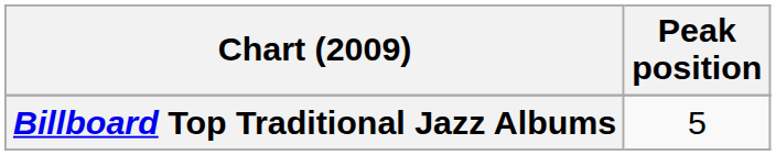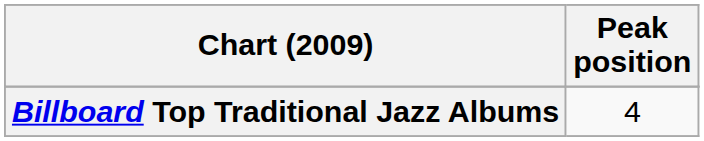Billboard Top Traditional Jazz Albums | Peak position: 5 -> 4
